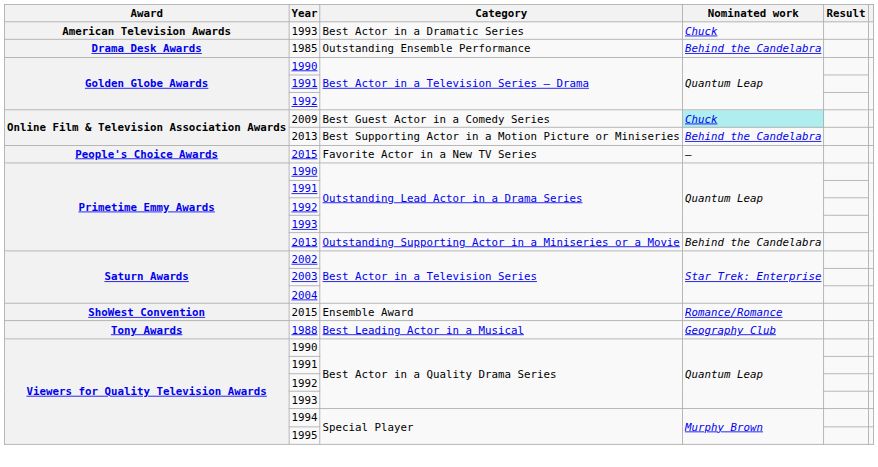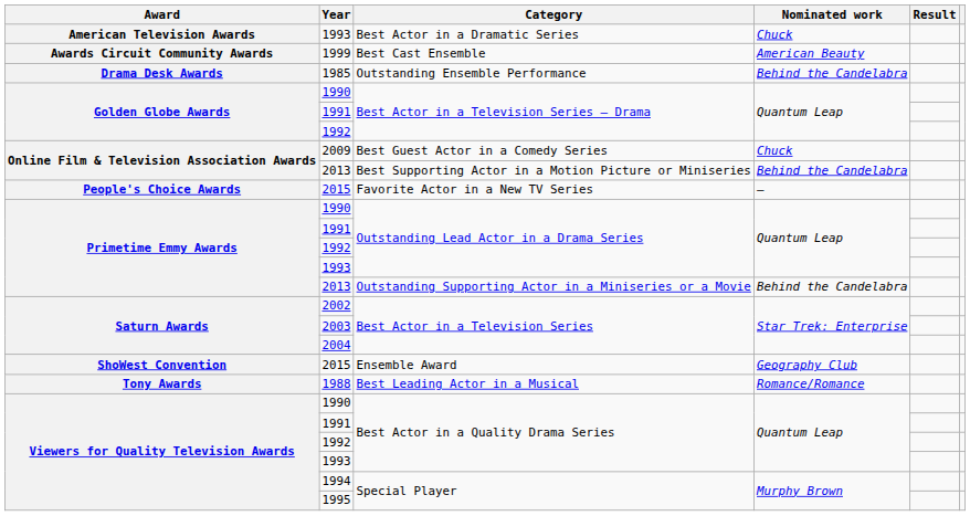+ row: Awards Circuit Community Awards | 1999 | Best Cast Ensemble | American Beauty
2009 | Nominated work: paleturquoise background -> no background
2015 / Ensemble Award | Nominated work: Romance/Romance -> Geography Club
1988 | Nominated work: Geography Club -> Romance/Romance
